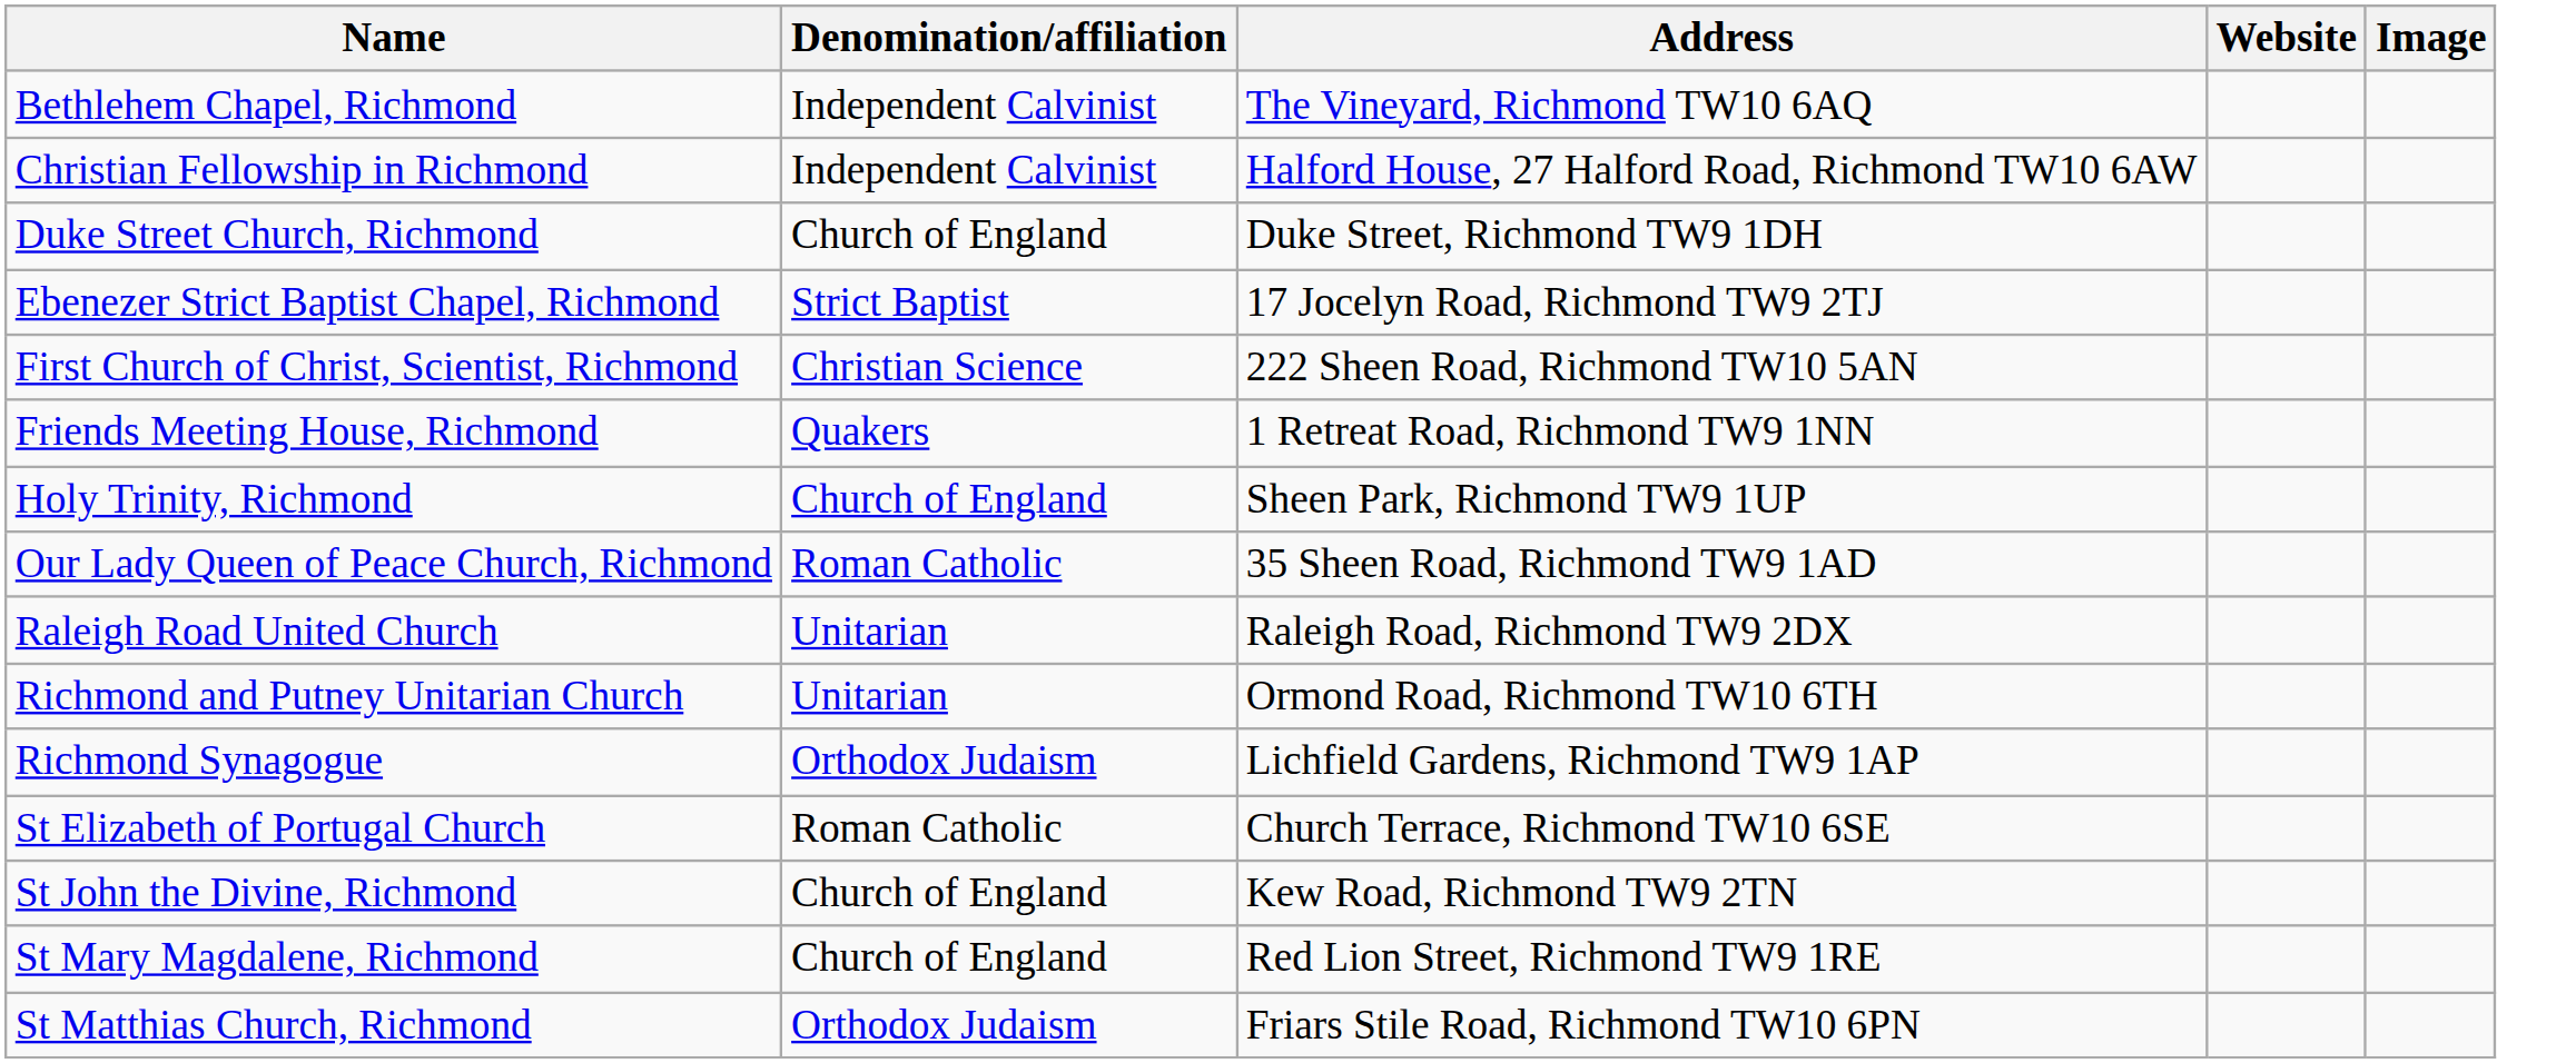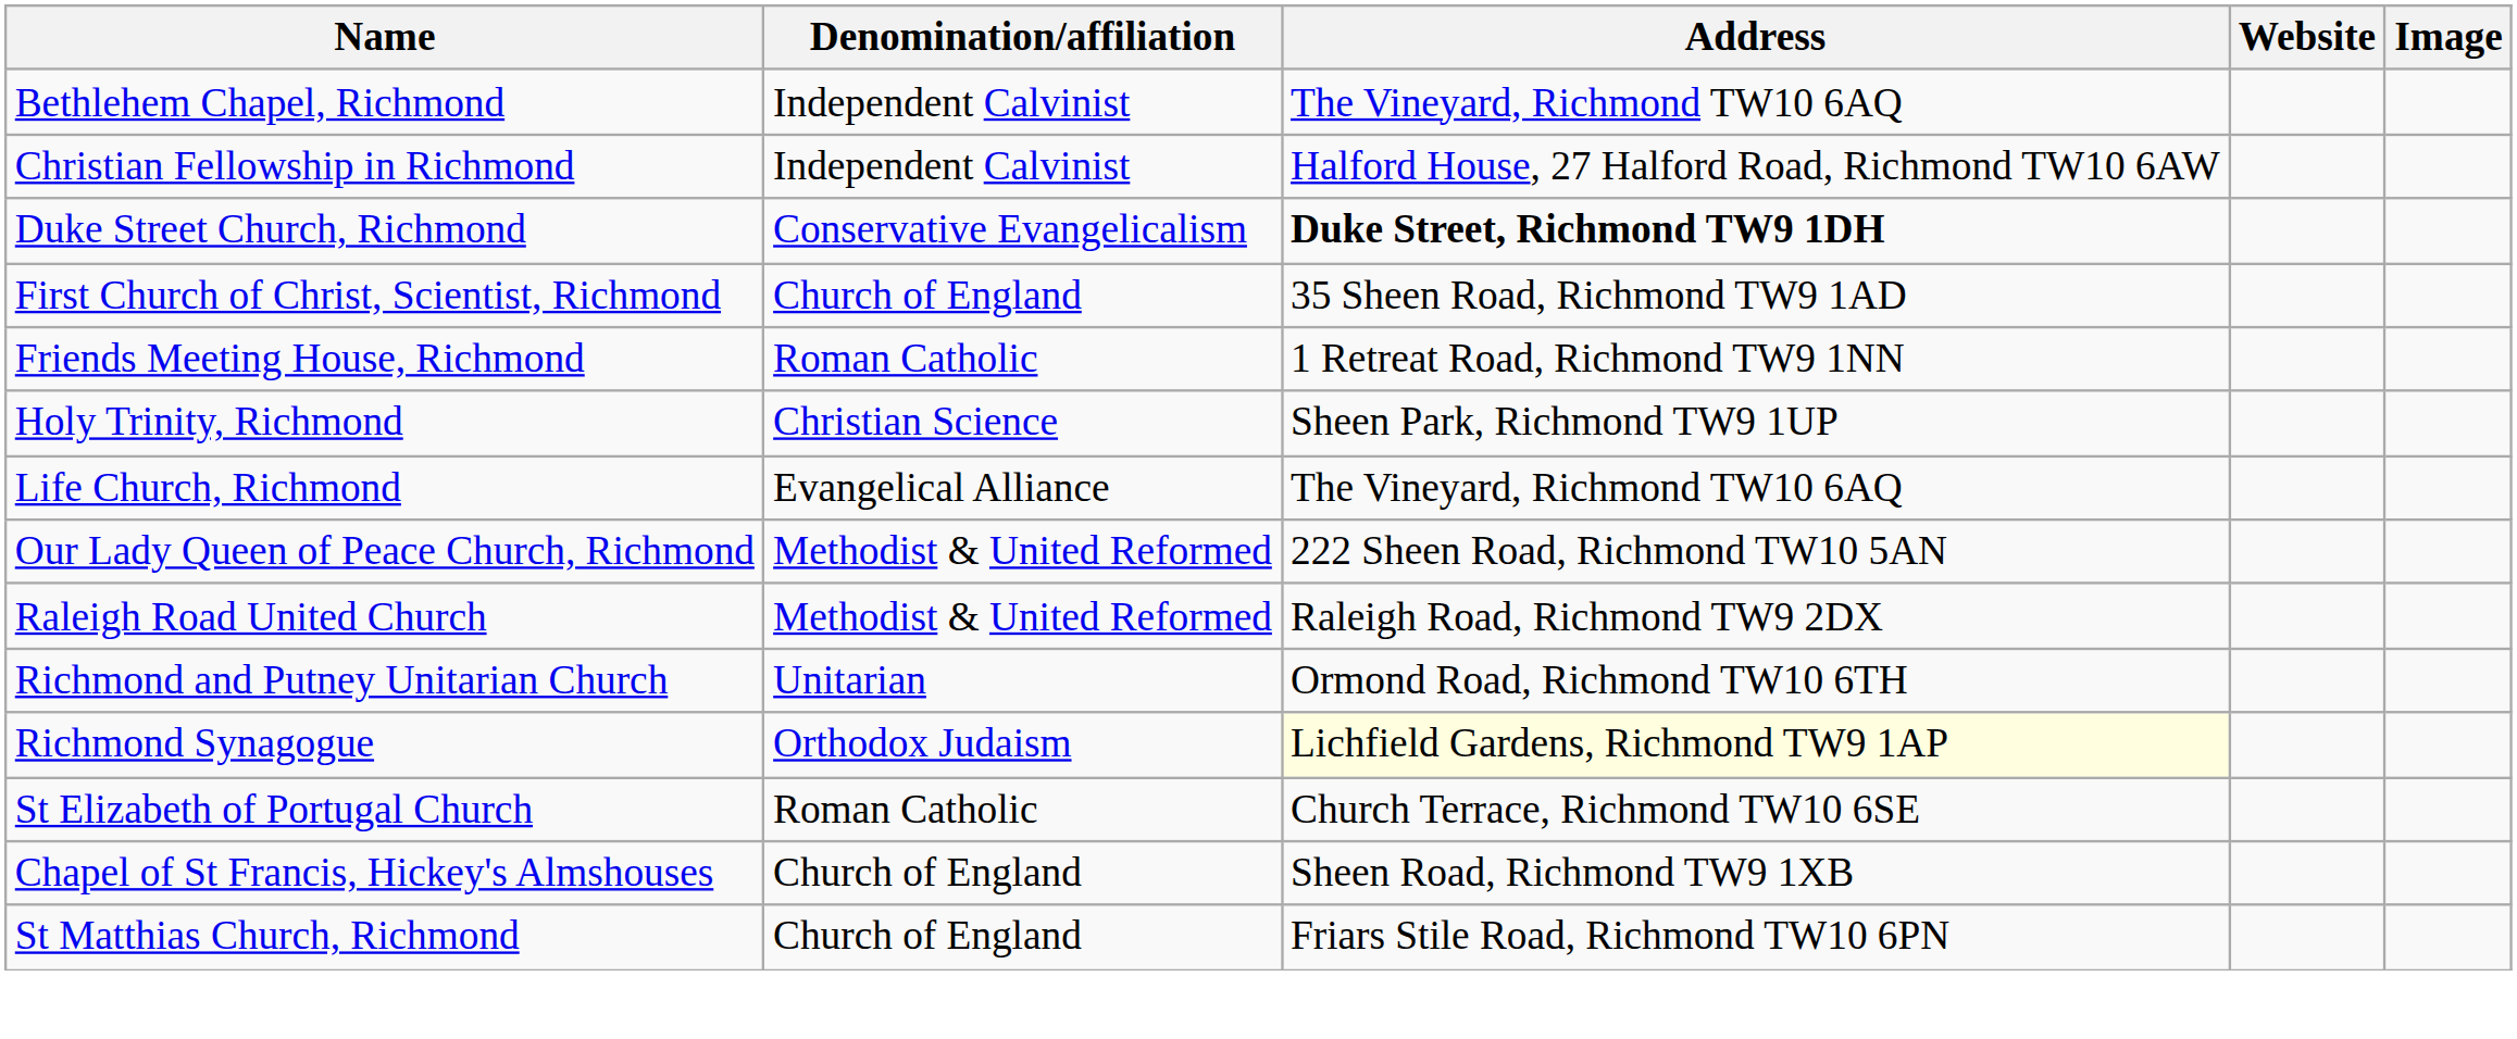Duke Street Church, Richmond | Denomination/affiliation: Church of England -> Conservative Evangelicalism
Duke Street Church, Richmond | Address: normal -> bold
- row: Ebenezer Strict Baptist Chapel, Richmond | Strict Baptist | 17 Jocelyn Road, Richmond TW9 2TJ
First Church of Christ, Scientist, Richmond | Denomination/affiliation: Christian Science -> Church of England
First Church of Christ, Scientist, Richmond | Address: 222 Sheen Road, Richmond TW10 5AN -> 35 Sheen Road, Richmond TW9 1AD
Friends Meeting House, Richmond | Denomination/affiliation: Quakers -> Roman Catholic
Holy Trinity, Richmond | Denomination/affiliation: Church of England -> Christian Science
+ row: Life Church, Richmond | Evangelical Alliance | The Vineyard, Richmond TW10 6AQ
Our Lady Queen of Peace Church, Richmond | Denomination/affiliation: Roman Catholic -> Methodist & United Reformed
Our Lady Queen of Peace Church, Richmond | Address: 35 Sheen Road, Richmond TW9 1AD -> 222 Sheen Road, Richmond TW10 5AN
Raleigh Road United Church | Denomination/affiliation: Unitarian -> Methodist & United Reformed
Richmond Synagogue | Address: no background -> lightyellow background
+ row: Chapel of St Francis, Hickey's Almshouses | Church of England | Sheen Road, Richmond TW9 1XB
- row: St John the Divine, Richmond | Church of England | Kew Road, Richmond TW9 2TN
- row: St Mary Magdalene, Richmond | Church of England | Red Lion Street, Richmond TW9 1RE
St Matthias Church, Richmond | Denomination/affiliation: Orthodox Judaism -> Church of England
